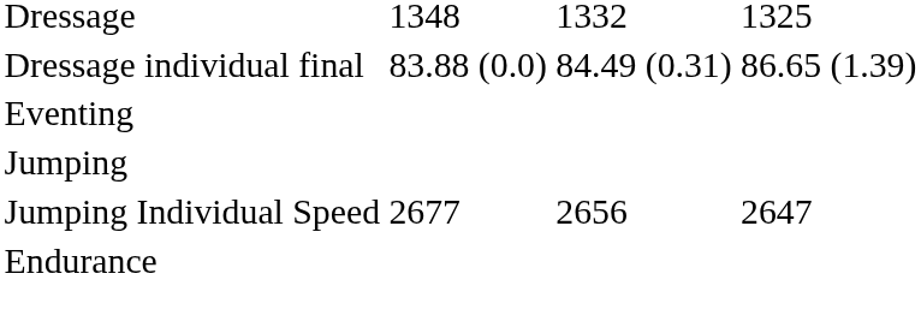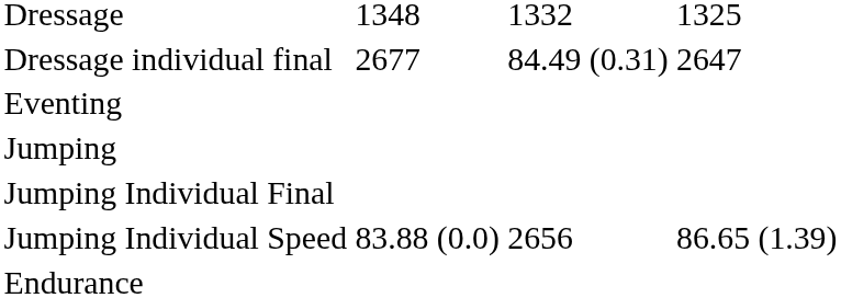Dressage individual final | column 2: 83.88 (0.0) -> 2677
Dressage individual final | column 4: 86.65 (1.39) -> 2647
+ row: Jumping Individual Final
Jumping Individual Speed | column 2: 2677 -> 83.88 (0.0)
Jumping Individual Speed | column 4: 2647 -> 86.65 (1.39)
